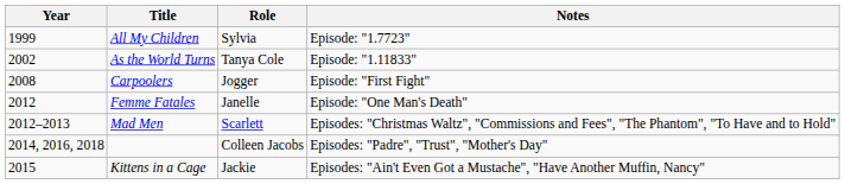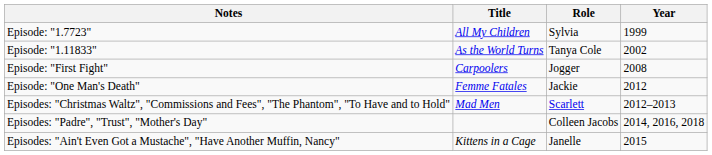columns swapped: Year <-> Notes
Femme Fatales | Role: Janelle -> Jackie
Kittens in a Cage | Role: Jackie -> Janelle
